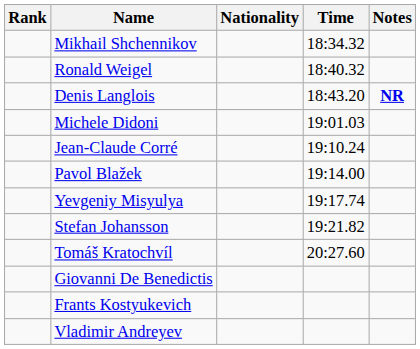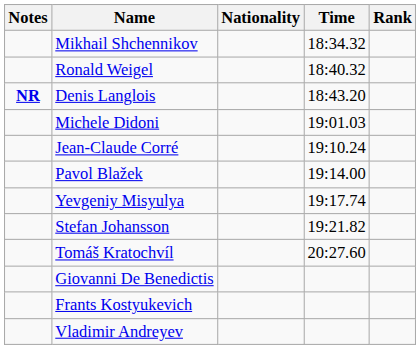columns swapped: Rank <-> Notes
